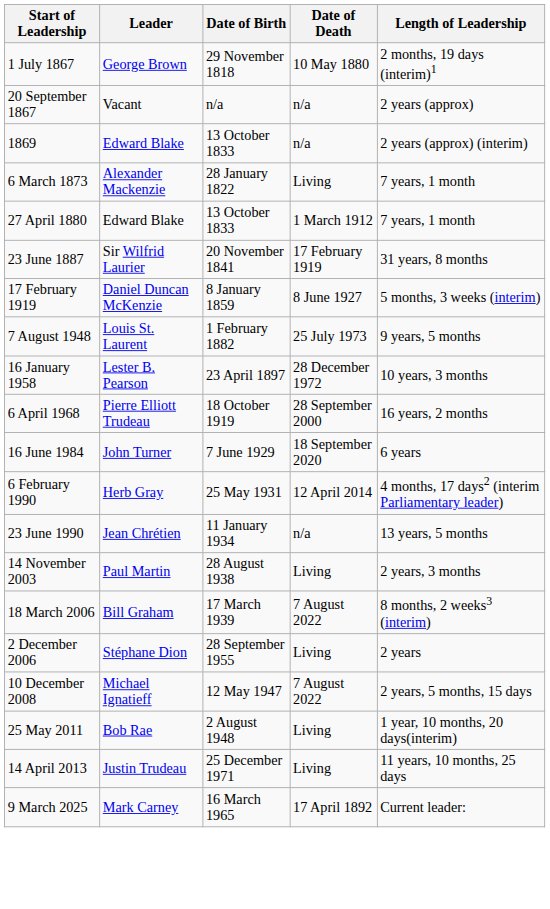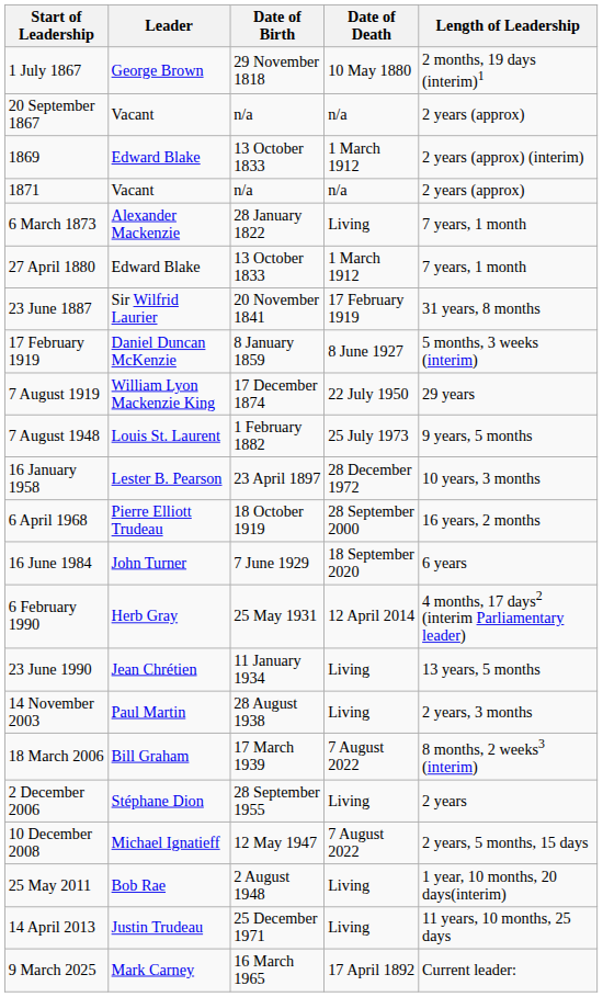1869 | Date of Death: n/a -> 1 March 1912
+ row: 1871 | Vacant | n/a | n/a | 2 years (approx)
+ row: 7 August 1919 | William Lyon Mackenzie King | 17 December 1874 | 22 July 1950 | 29 years
23 June 1990 | Date of Death: n/a -> Living
